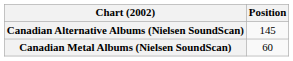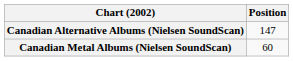Canadian Alternative Albums (Nielsen SoundScan) | Position: 145 -> 147
